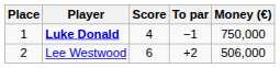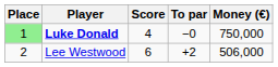Luke Donald | Place: no background -> lightgreen background
Luke Donald | To par: −1 -> −0
